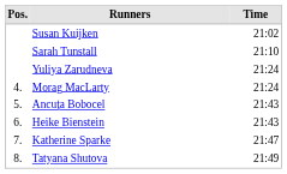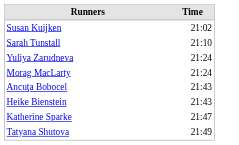- column: Pos. | 4. | 5. | 6. | 7. | 8.
